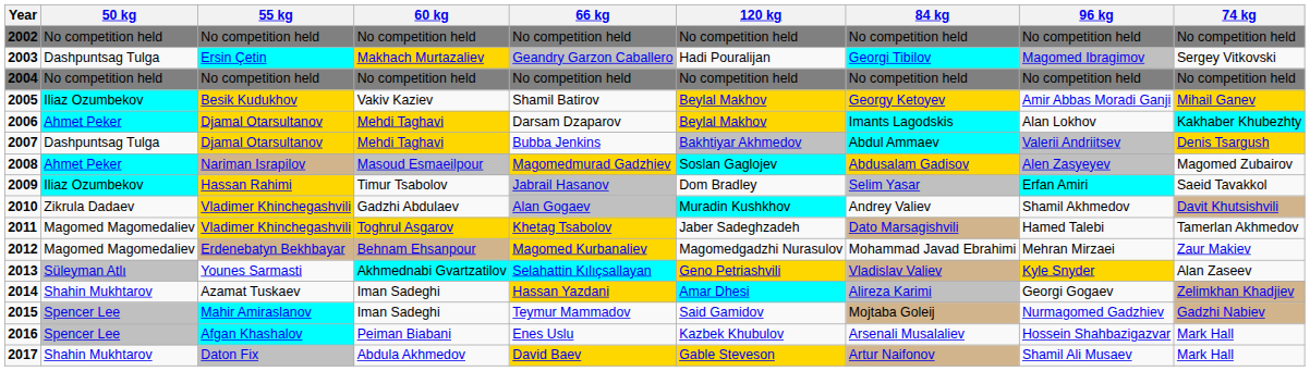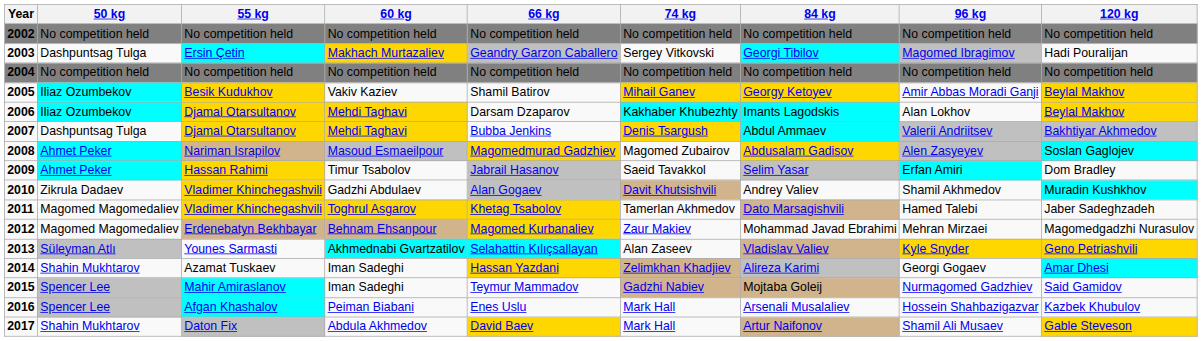columns swapped: 74 kg <-> 120 kg
2006 | 50 kg: Ahmet Peker -> Iliaz Ozumbekov
2009 | 50 kg: Iliaz Ozumbekov -> Ahmet Peker
